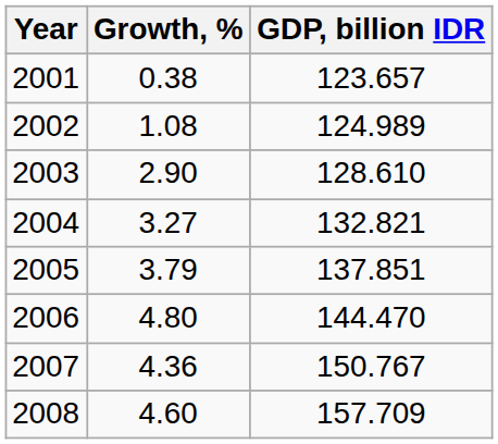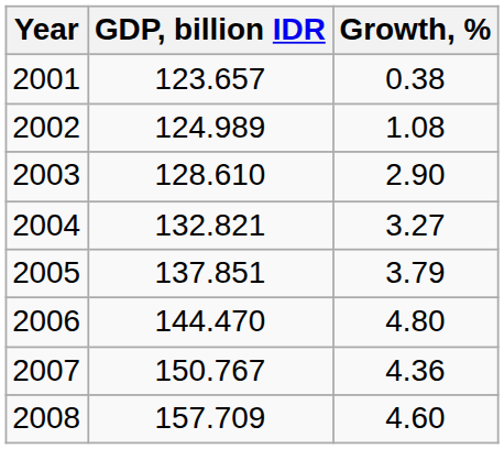columns swapped: Growth, % <-> GDP, billion IDR
